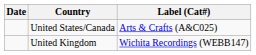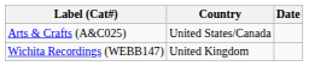columns swapped: Date <-> Label (Cat#)
